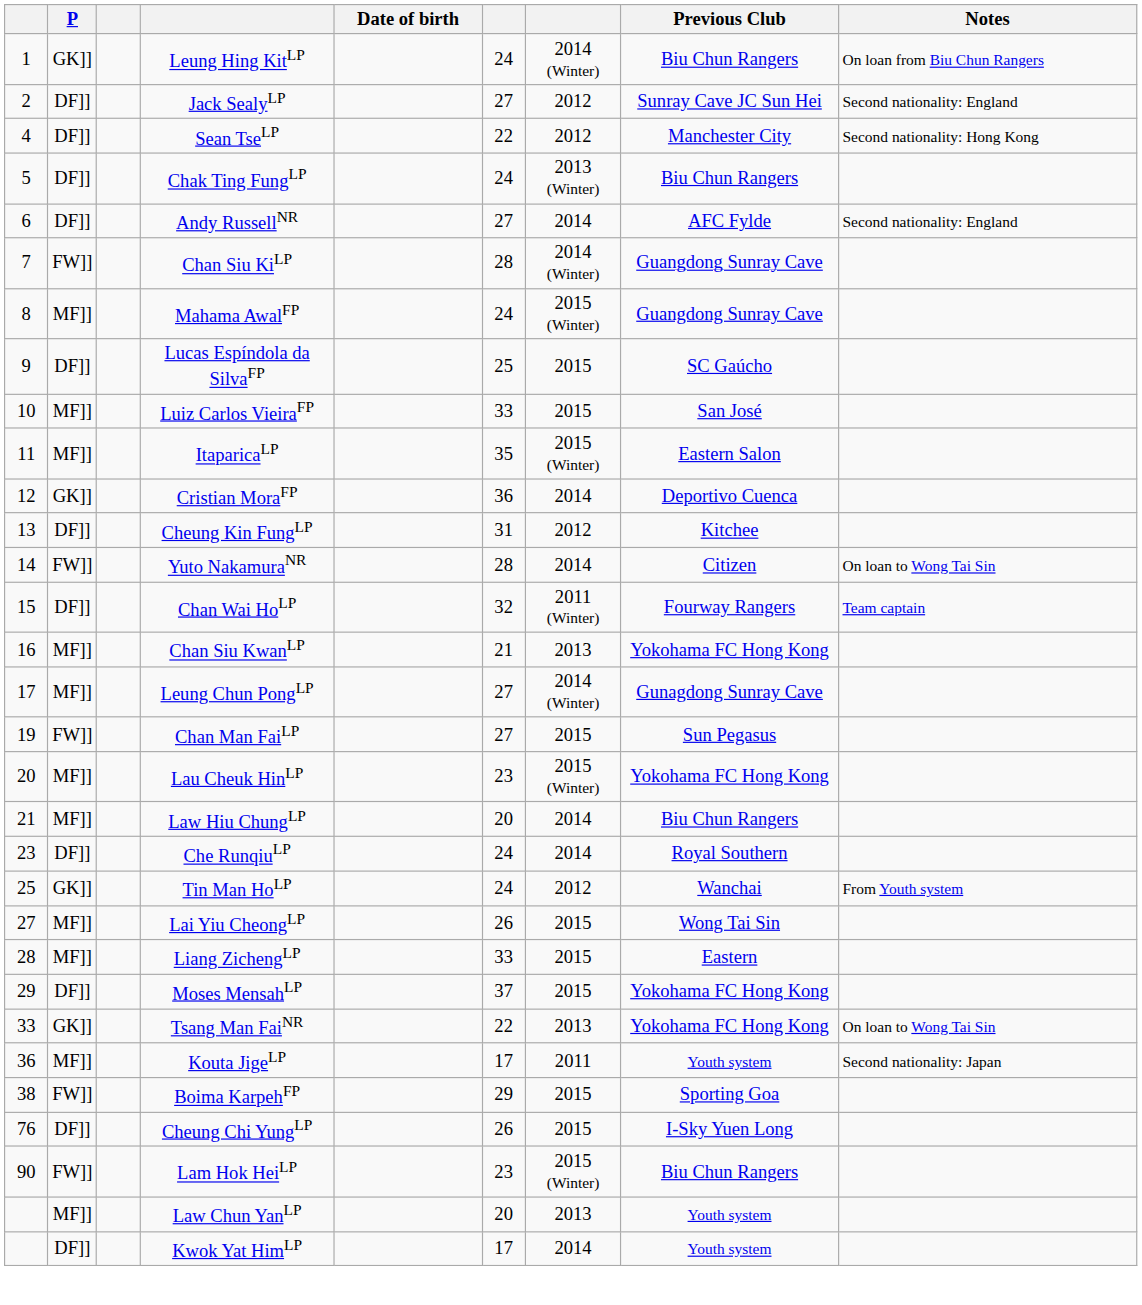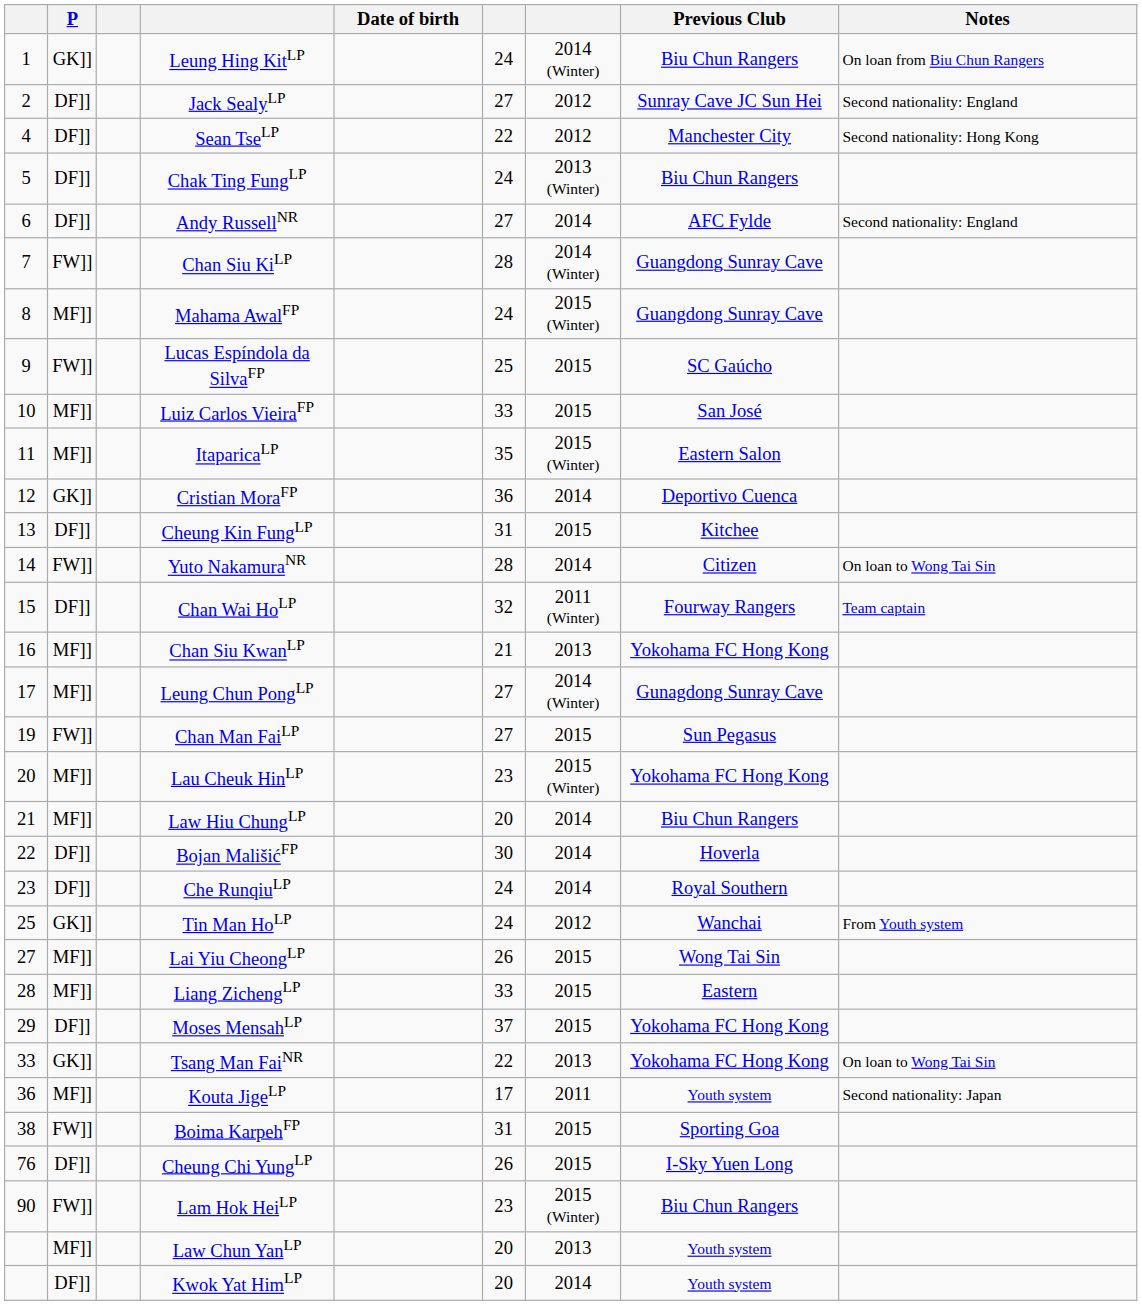Lucas Espíndola da SilvaFP | P: DF]] -> FW]]
Cheung Kin FungLP | column 7: 2012 -> 2015
+ row: 22 | DF]] | Bojan MališićFP | 30 | 2014 | Hoverla
Boima KarpehFP | column 6: 29 -> 31
Kwok Yat HimLP | column 6: 17 -> 20
